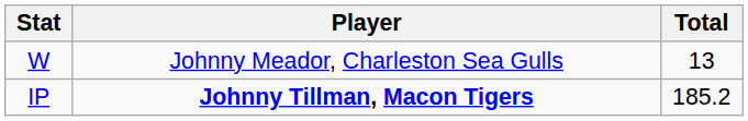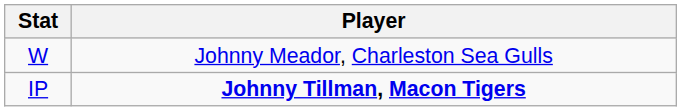- column: Total | 13 | 185.2
